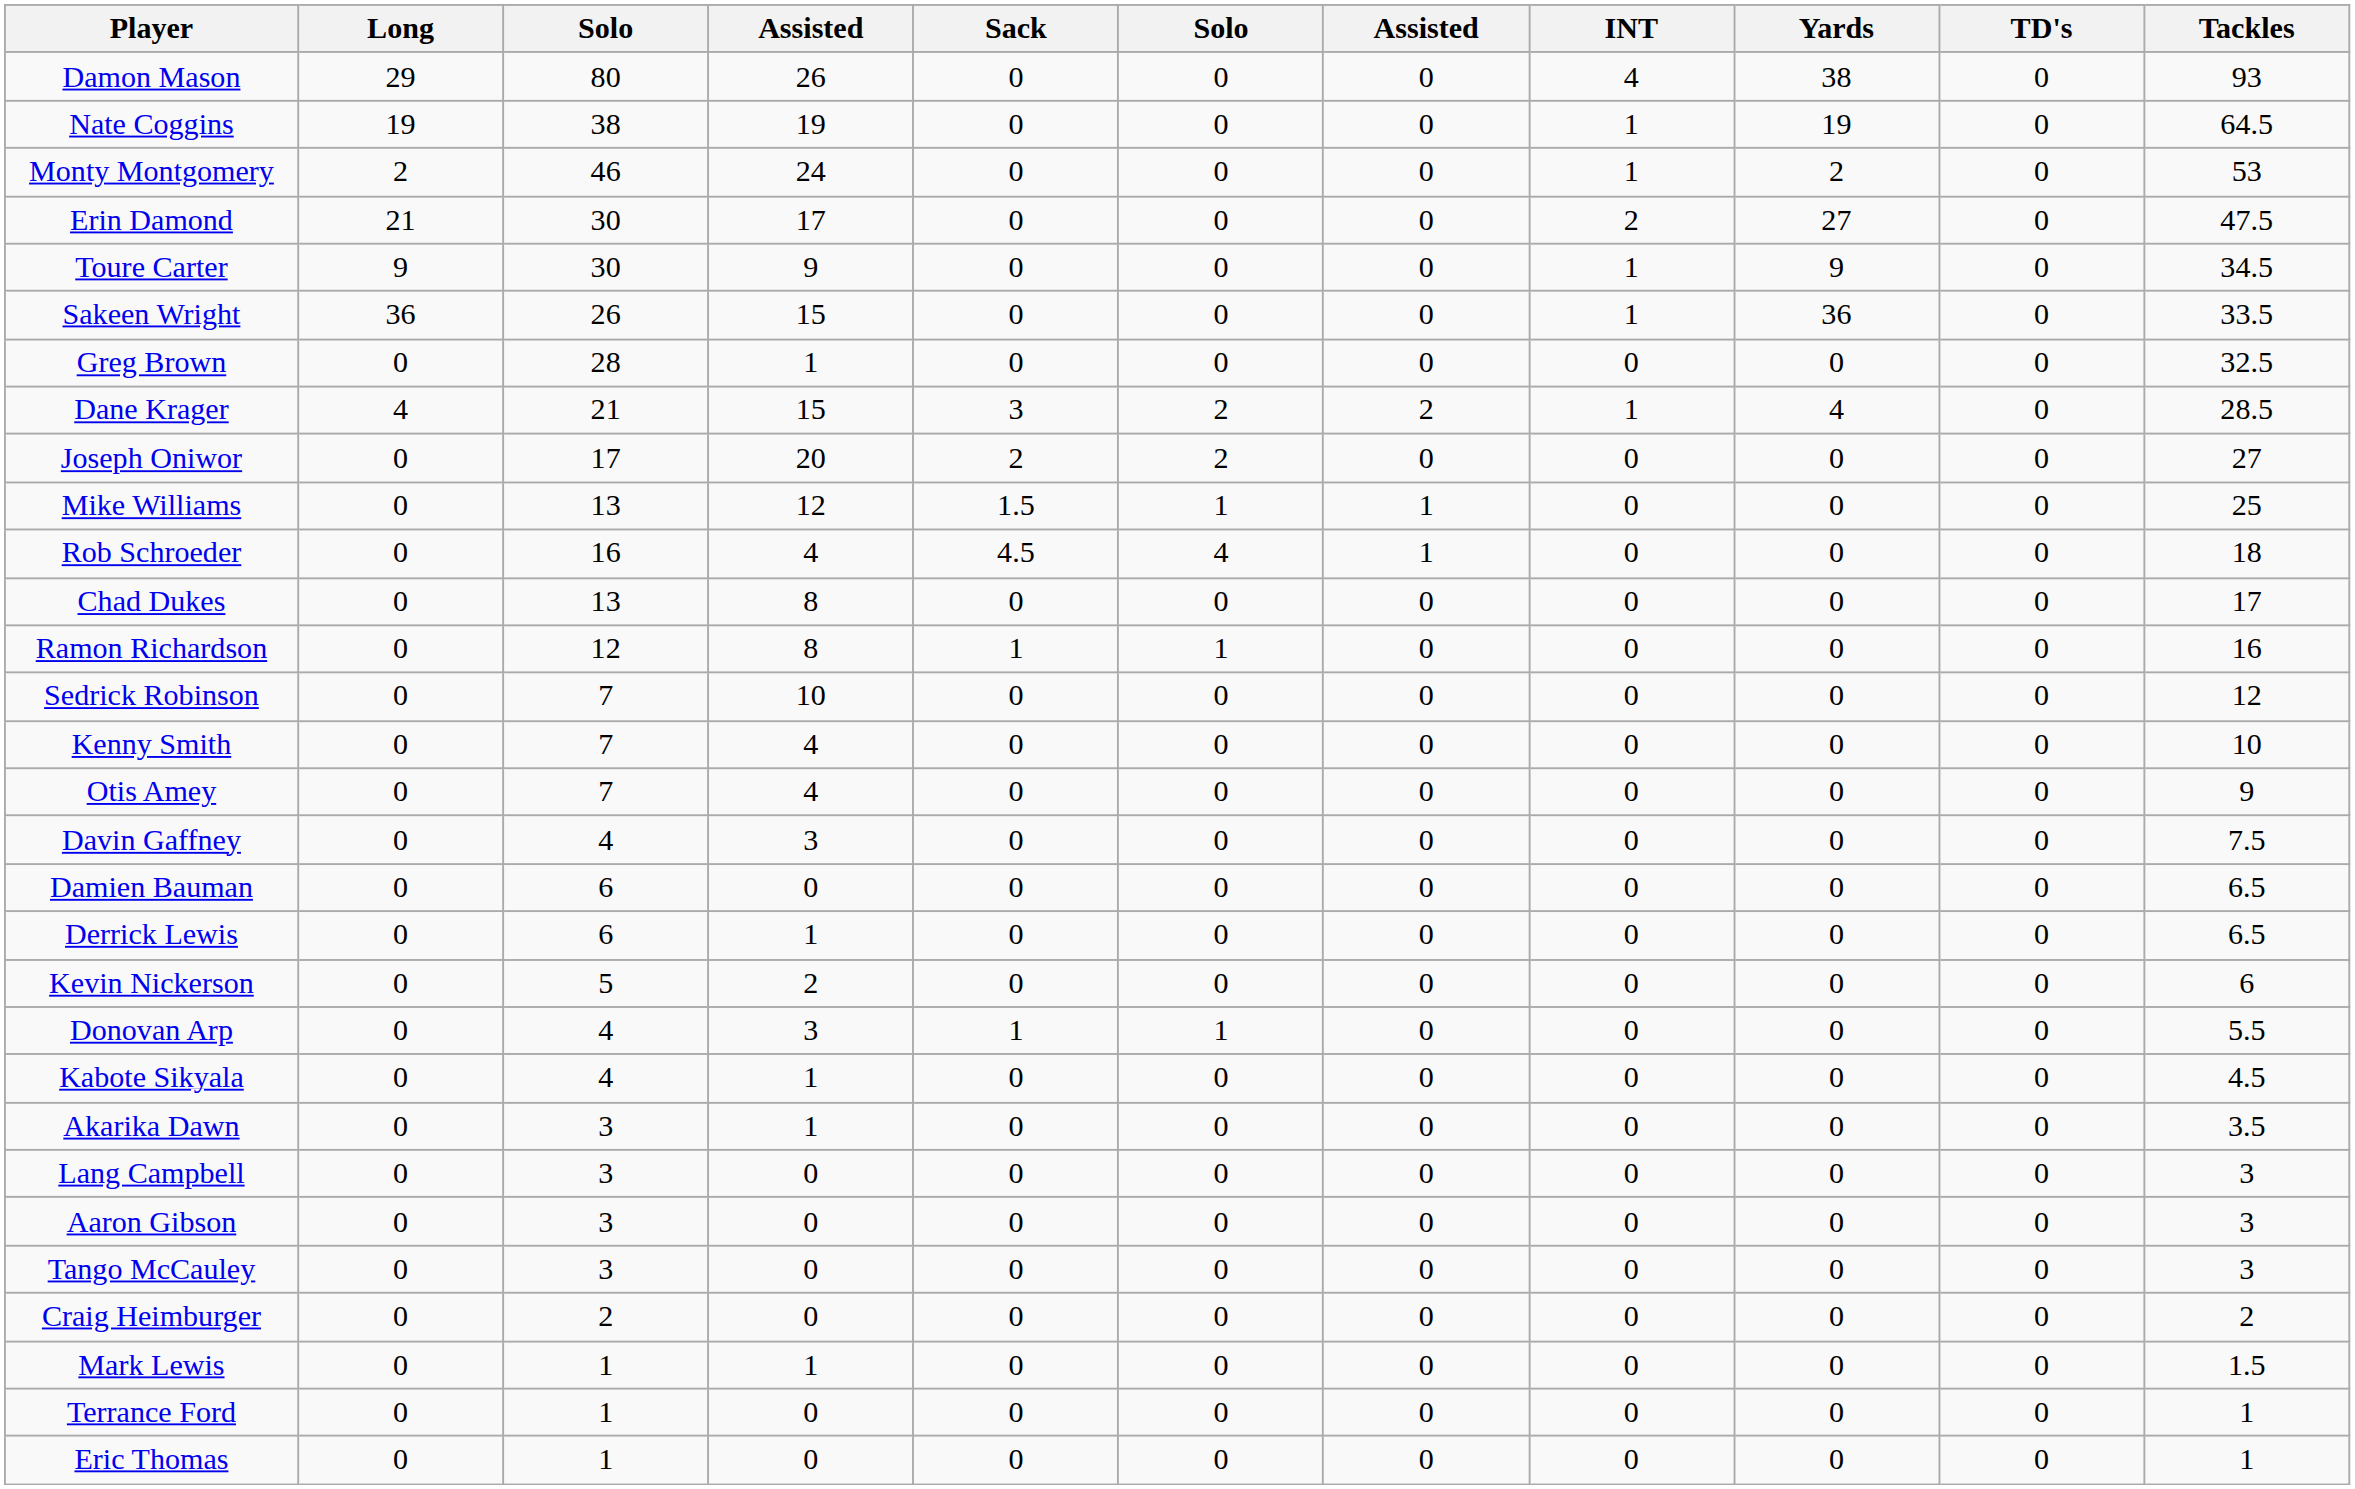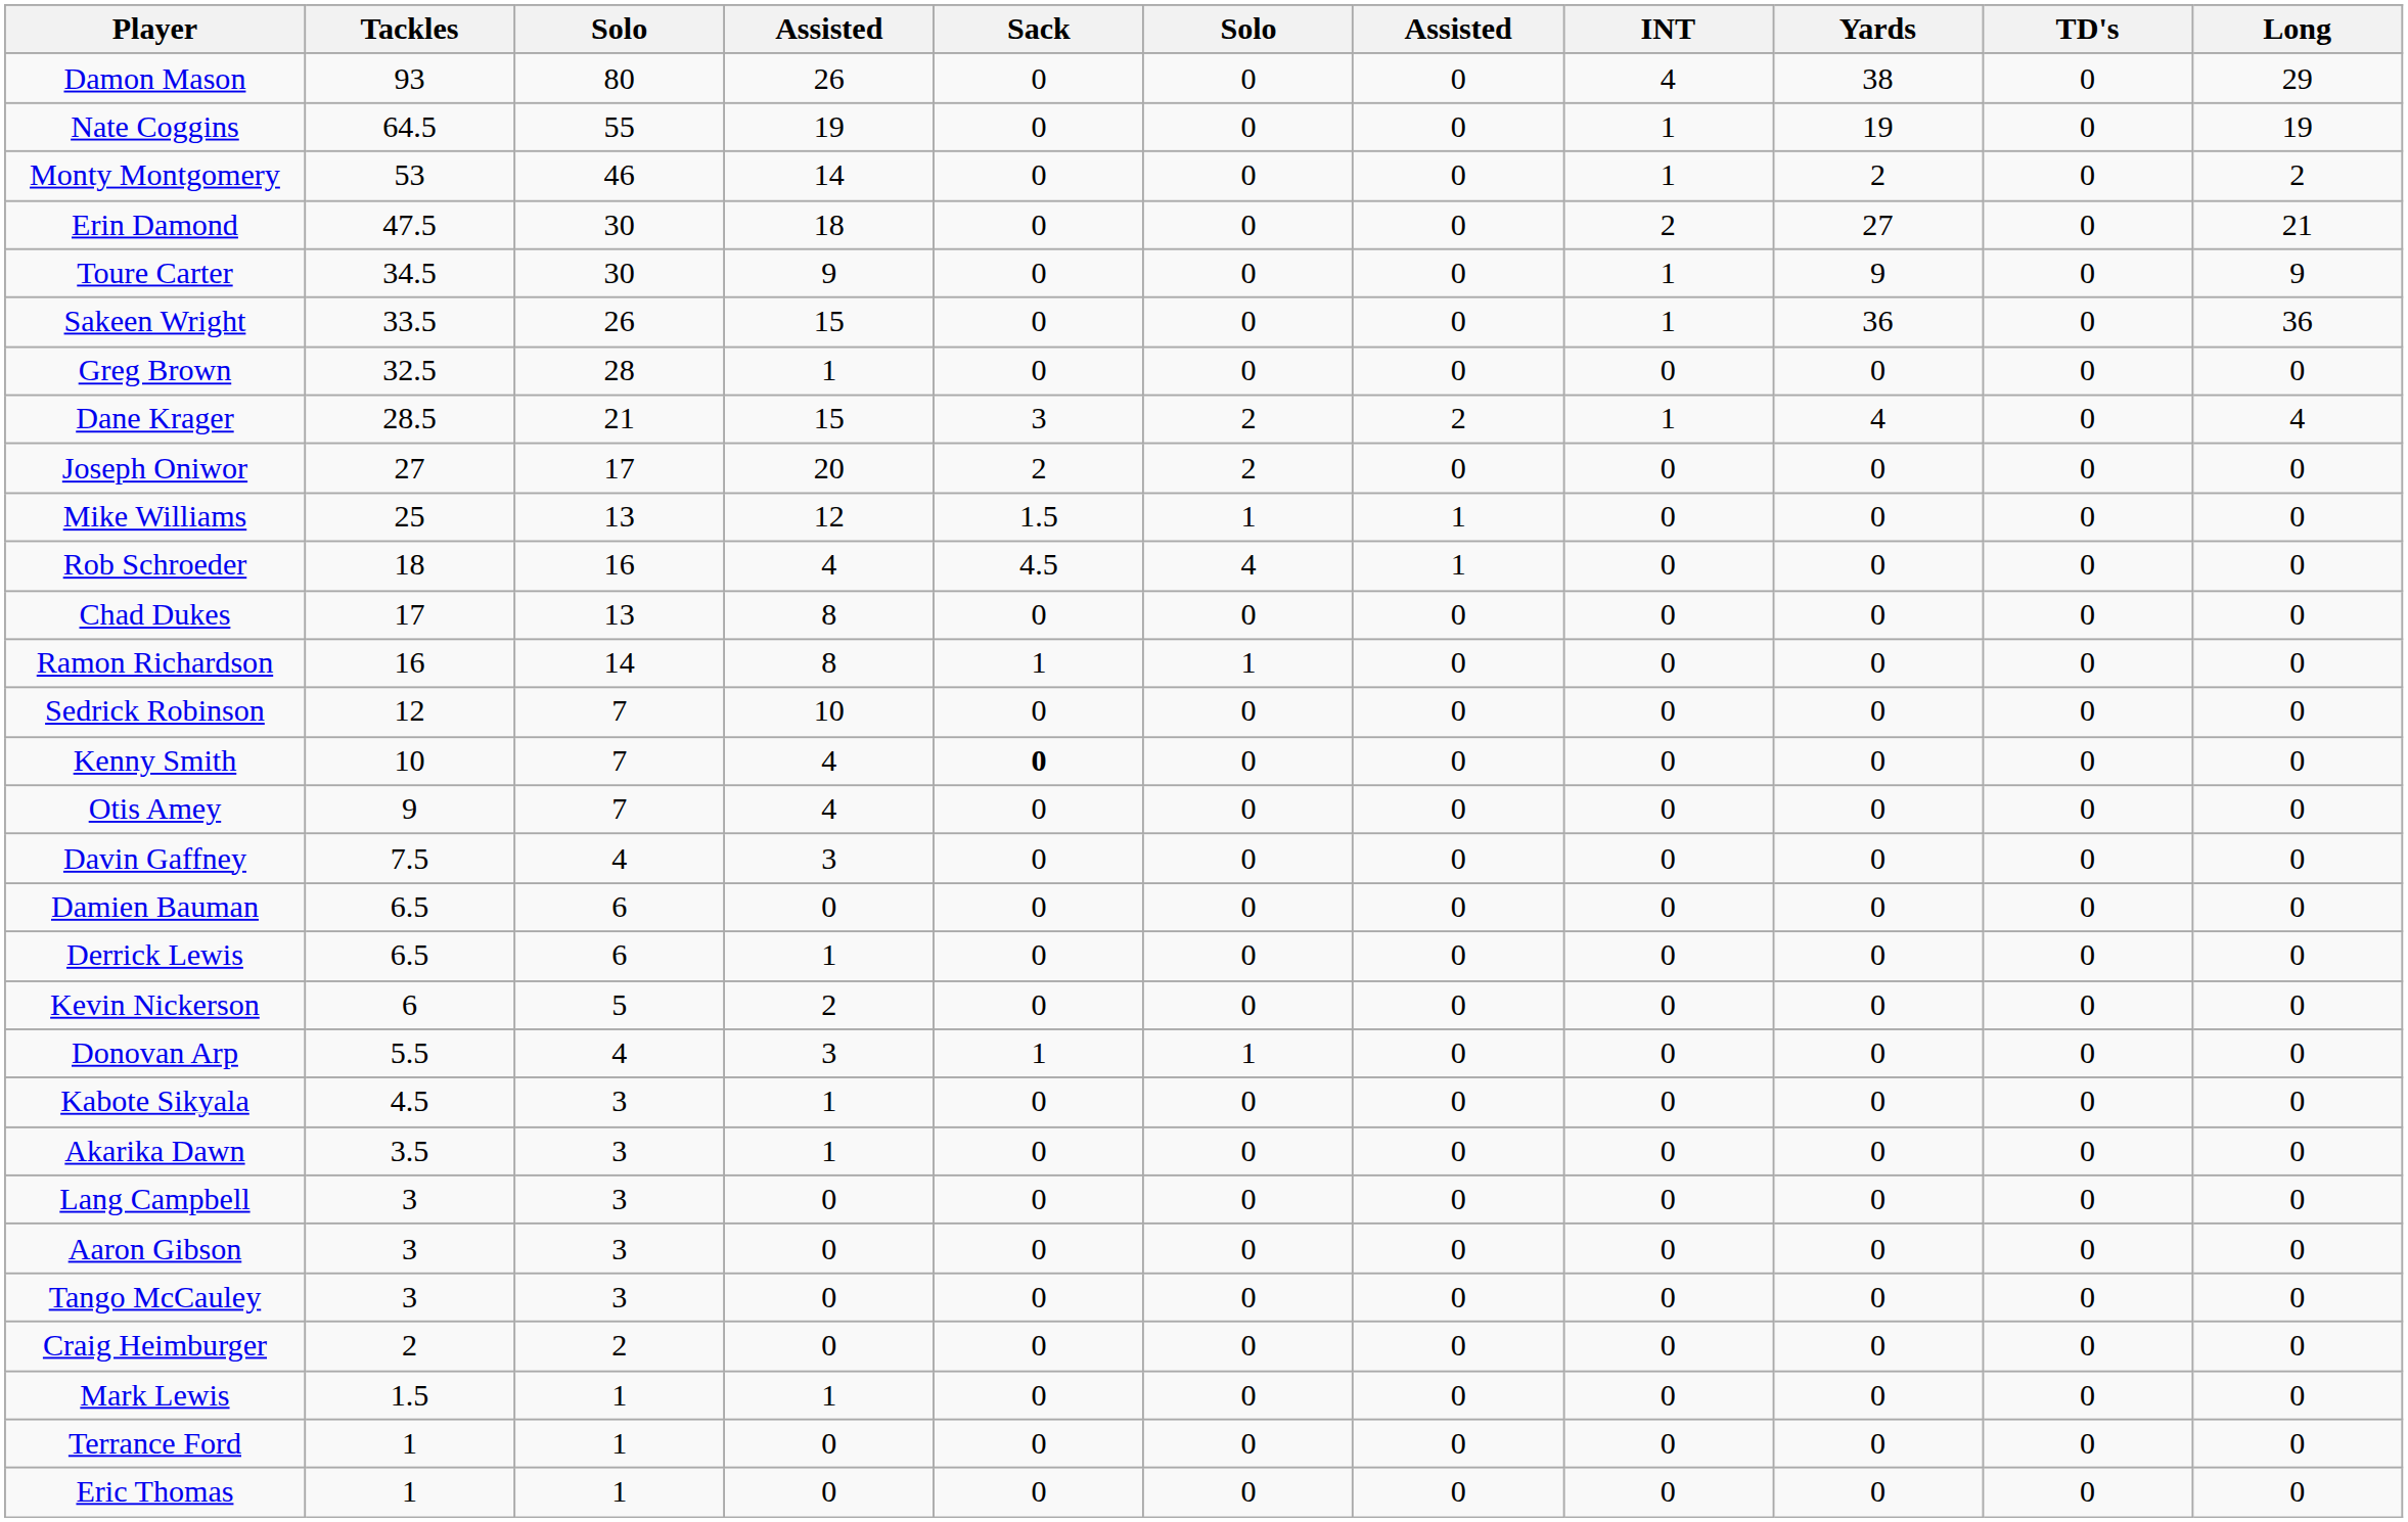columns swapped: Tackles <-> Long
Nate Coggins | column 3: 38 -> 55
Monty Montgomery | column 4: 24 -> 14
Erin Damond | column 4: 17 -> 18
Ramon Richardson | column 3: 12 -> 14
Kenny Smith | Sack: normal -> bold
Kabote Sikyala | column 3: 4 -> 3
